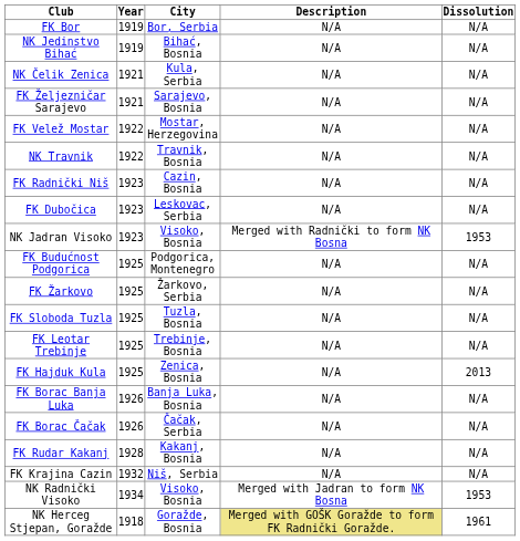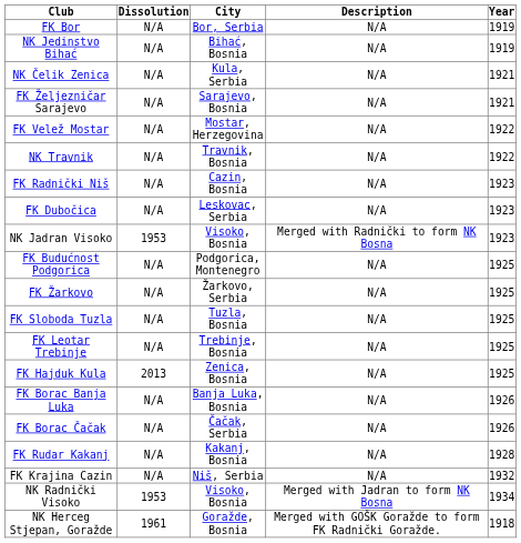columns swapped: Year <-> Dissolution
NK Herceg Stjepan, Goražde | Description: khaki background -> no background
